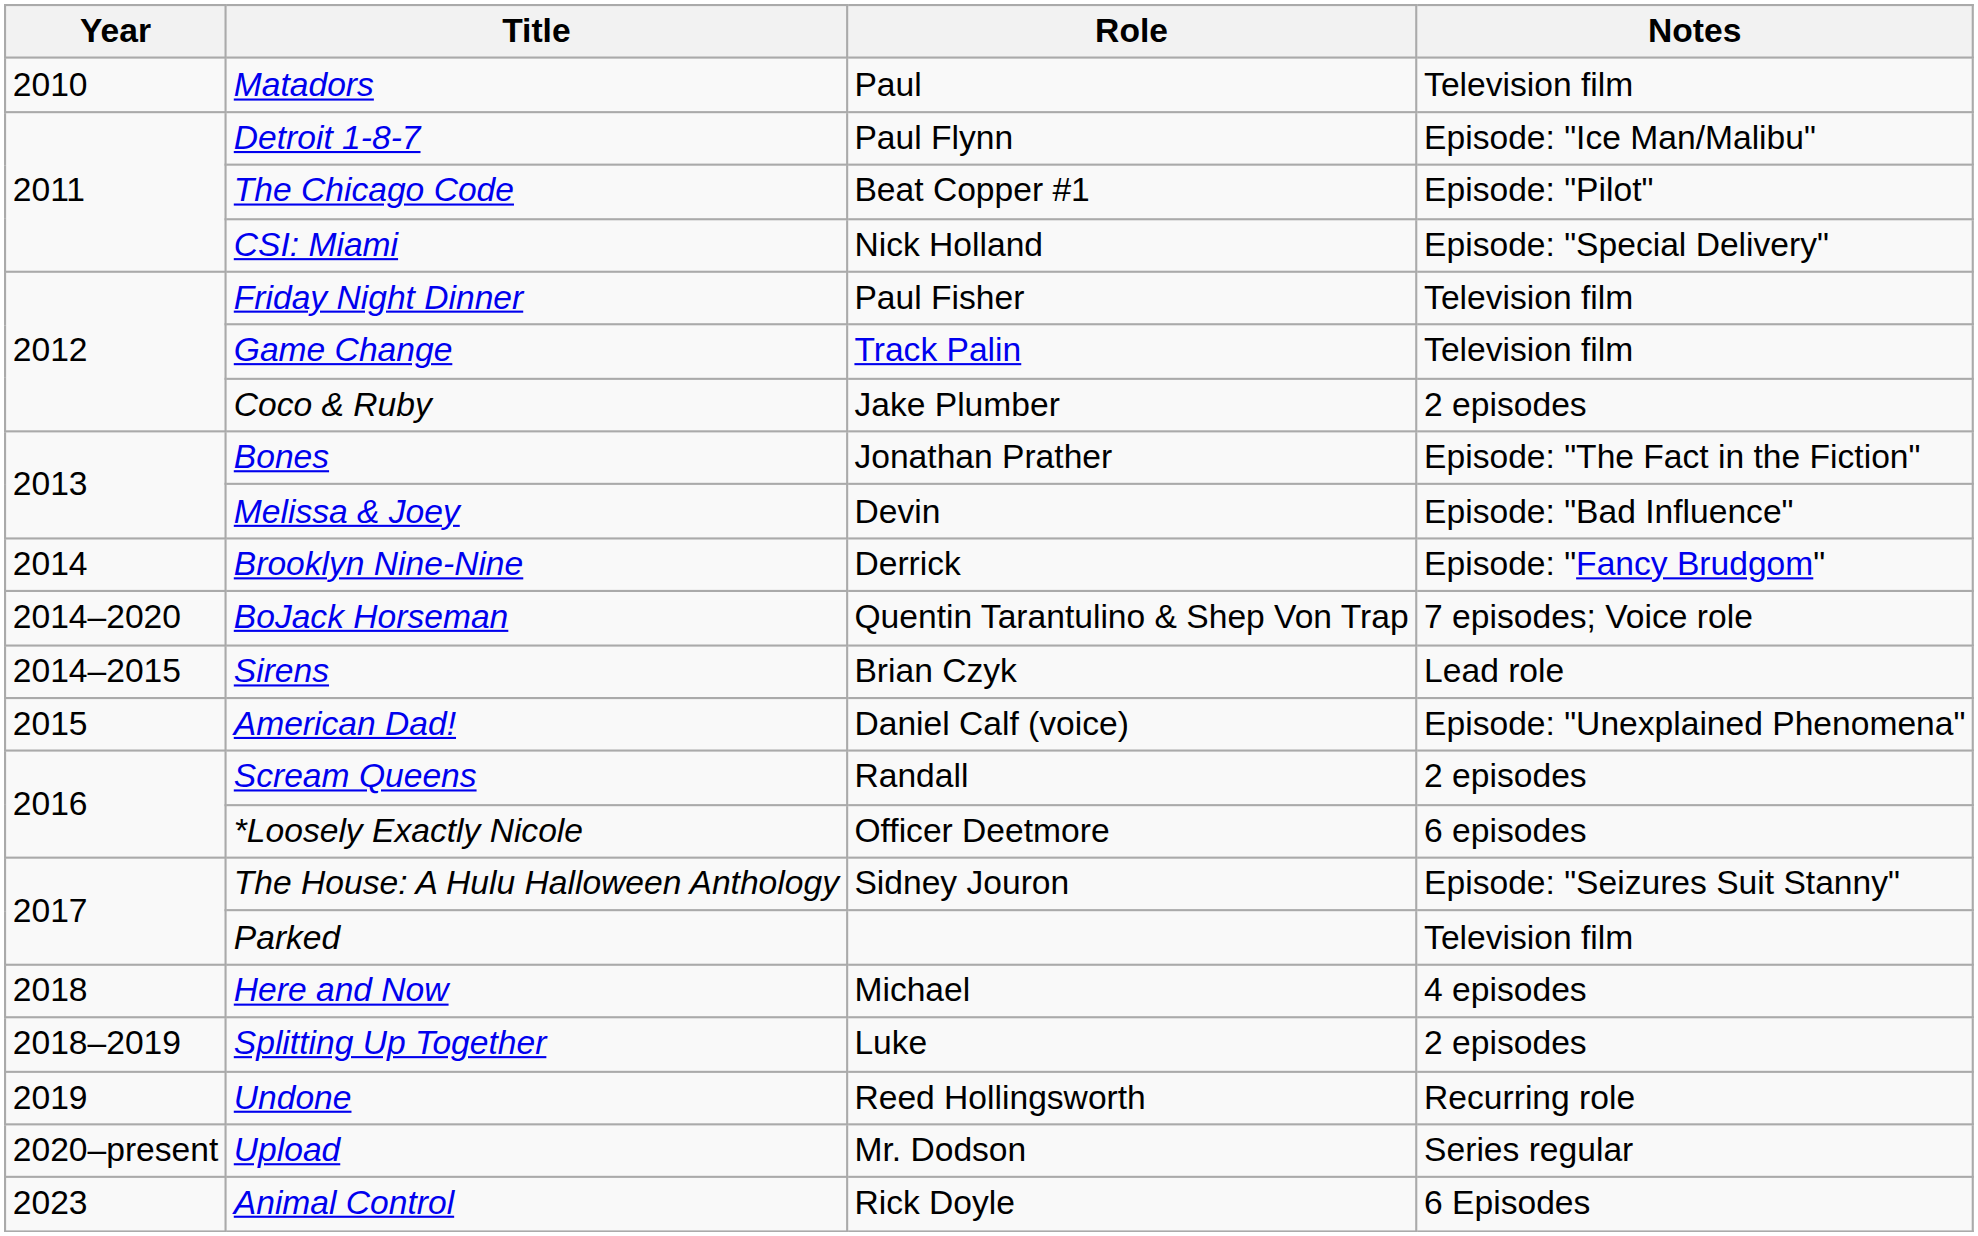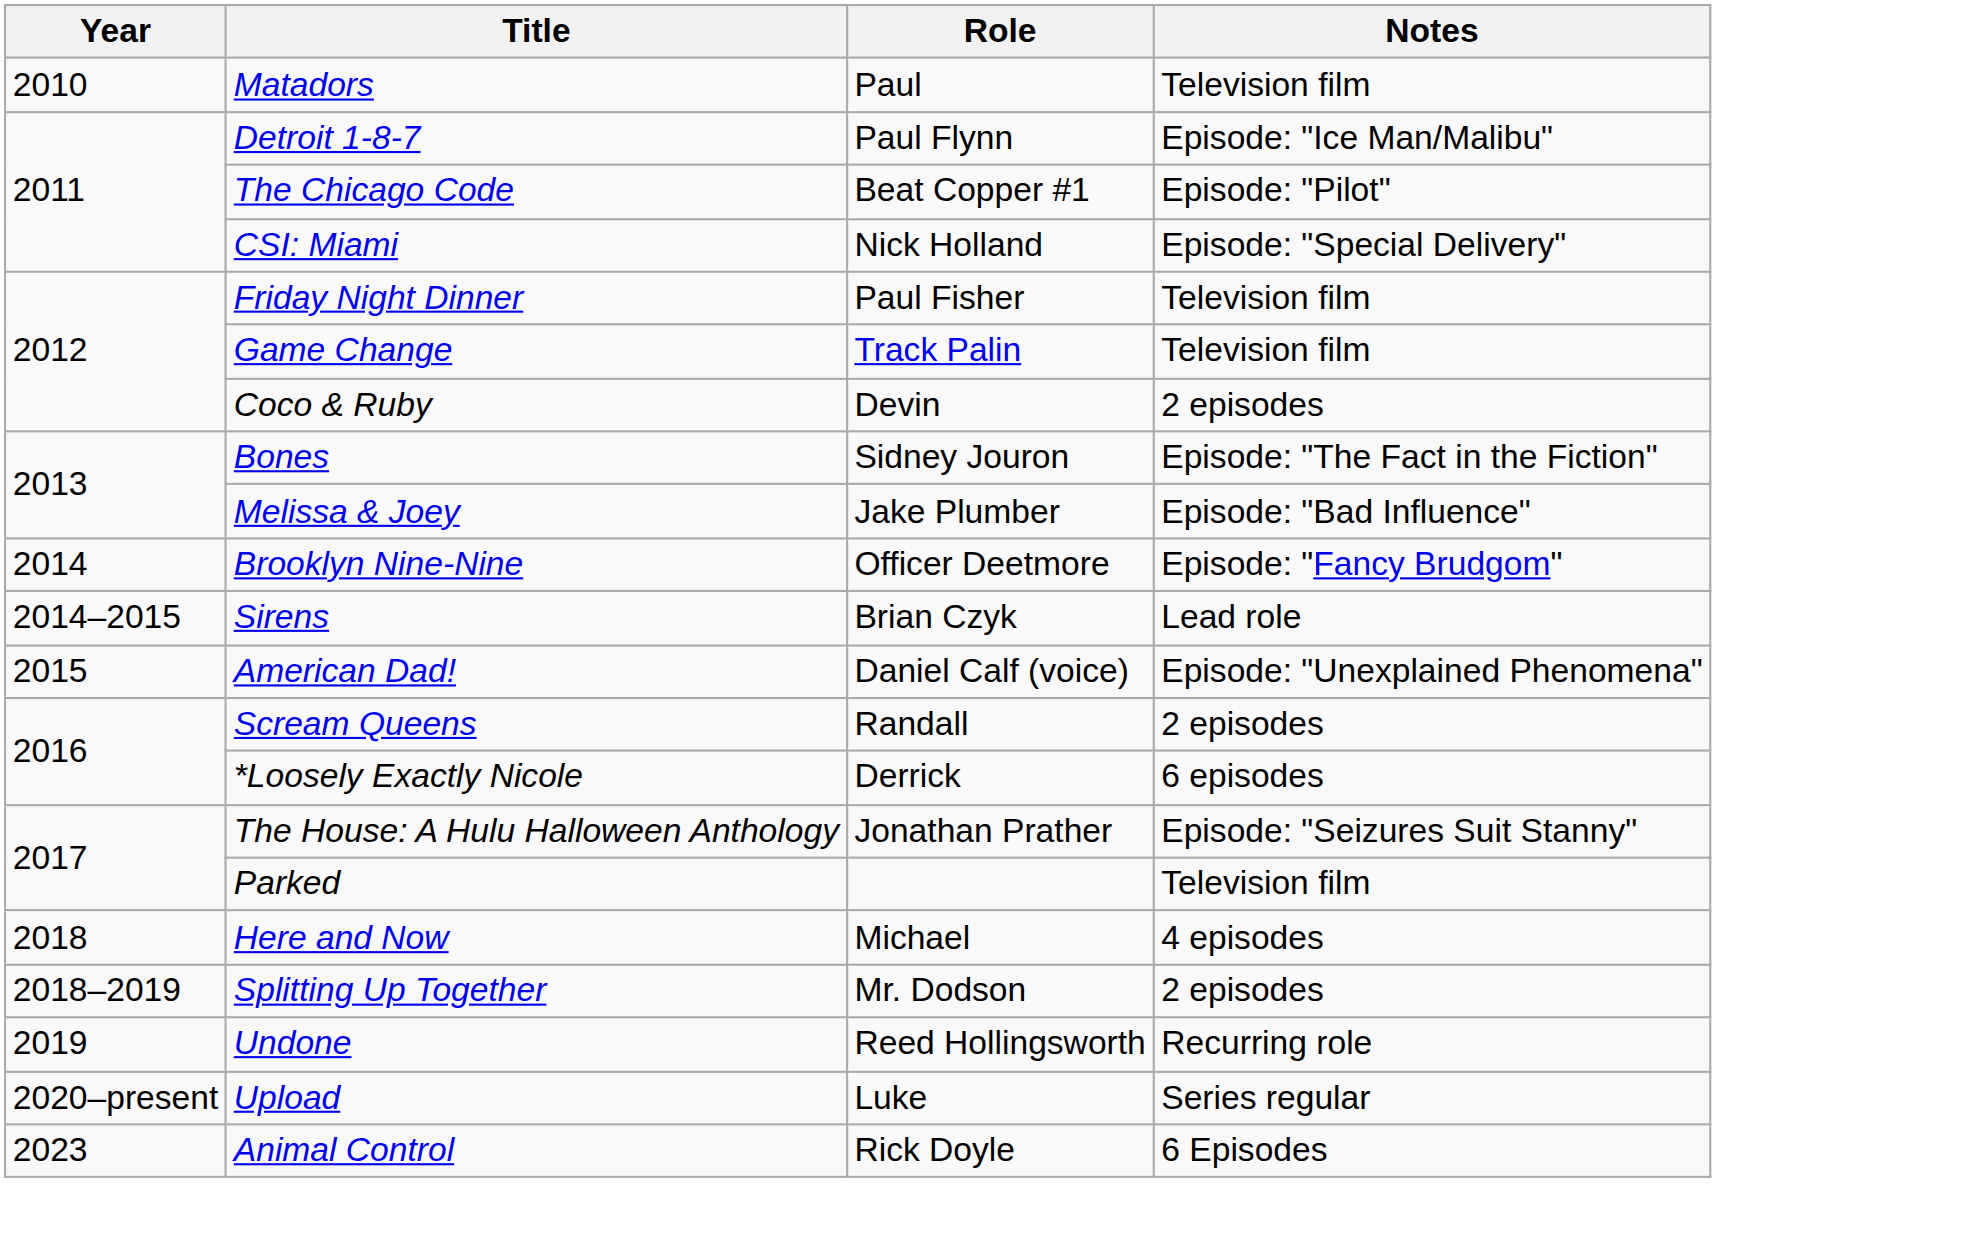Coco & Ruby | Role: Jake Plumber -> Devin
Bones | Role: Jonathan Prather -> Sidney Jouron
Melissa & Joey | Role: Devin -> Jake Plumber
Brooklyn Nine-Nine | Role: Derrick -> Officer Deetmore
- row: 2014–2020 | BoJack Horseman | Quentin Tarantulino & Shep Von Trap | 7 episodes; Voice role
*Loosely Exactly Nicole | Role: Officer Deetmore -> Derrick
The House: A Hulu Halloween Anthology | Role: Sidney Jouron -> Jonathan Prather
Splitting Up Together | Role: Luke -> Mr. Dodson
Upload | Role: Mr. Dodson -> Luke
